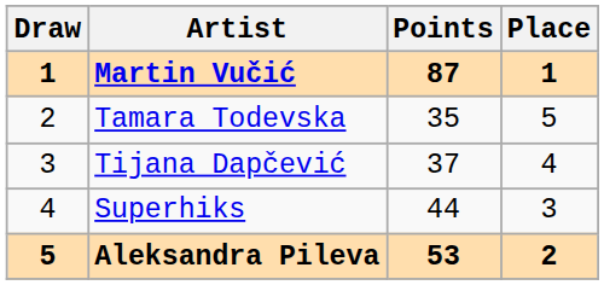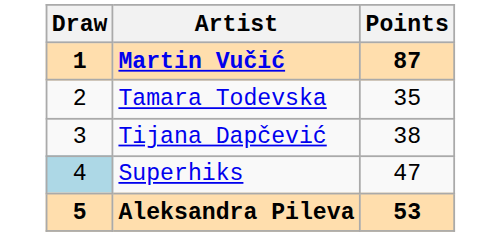- column: Place | 1 | 5 | 4 | 3 | 2
Tijana Dapčević | Points: 37 -> 38
Superhiks | Draw: no background -> lightblue background
Superhiks | Points: 44 -> 47
